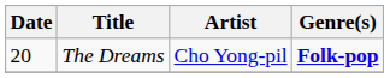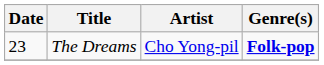The Dreams | Date: 20 -> 23
